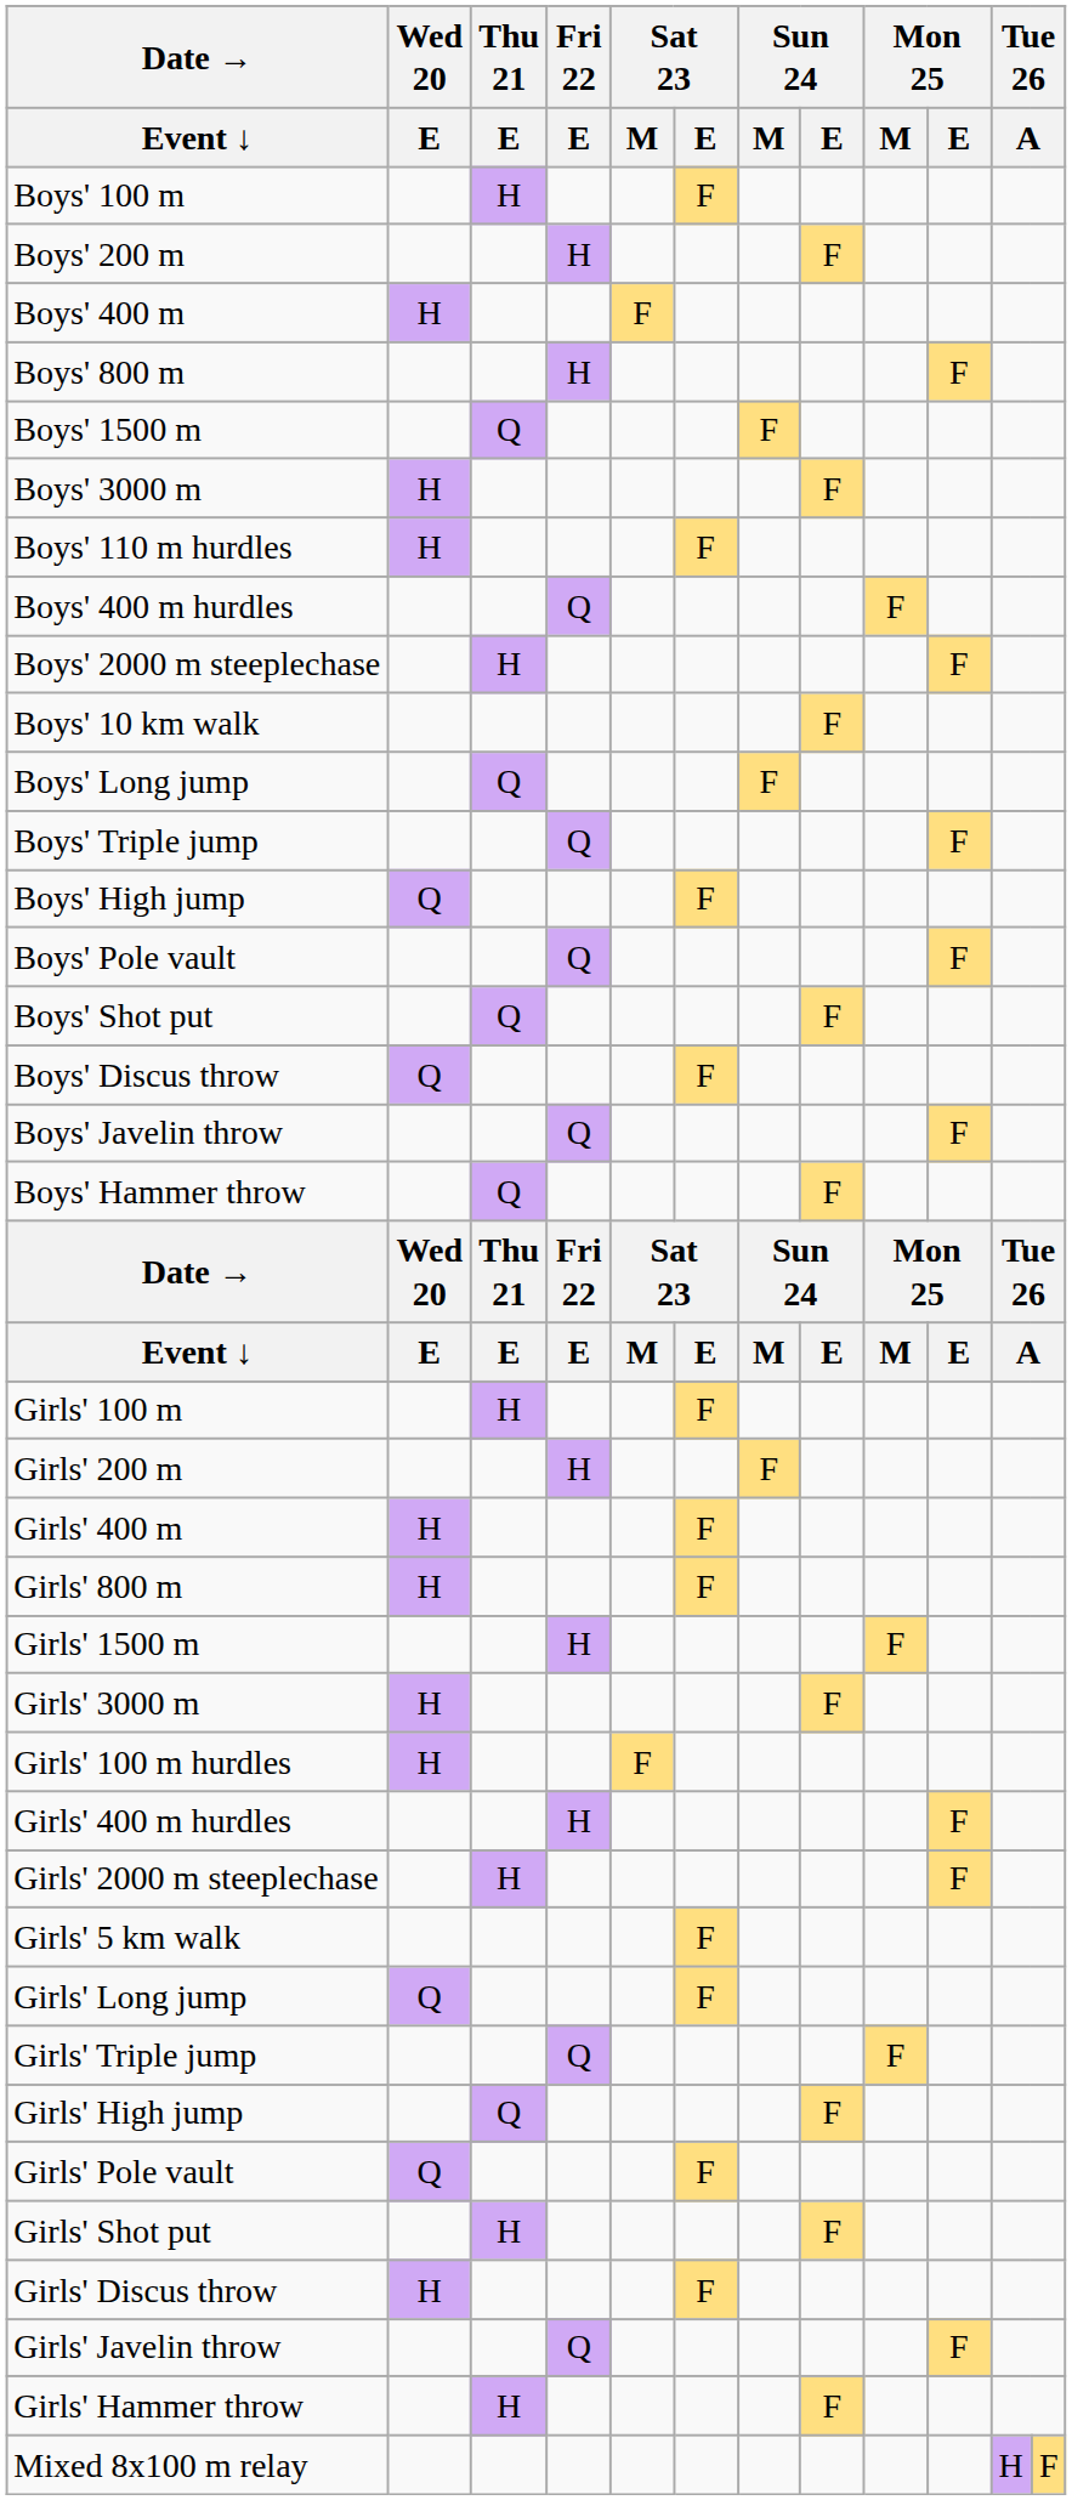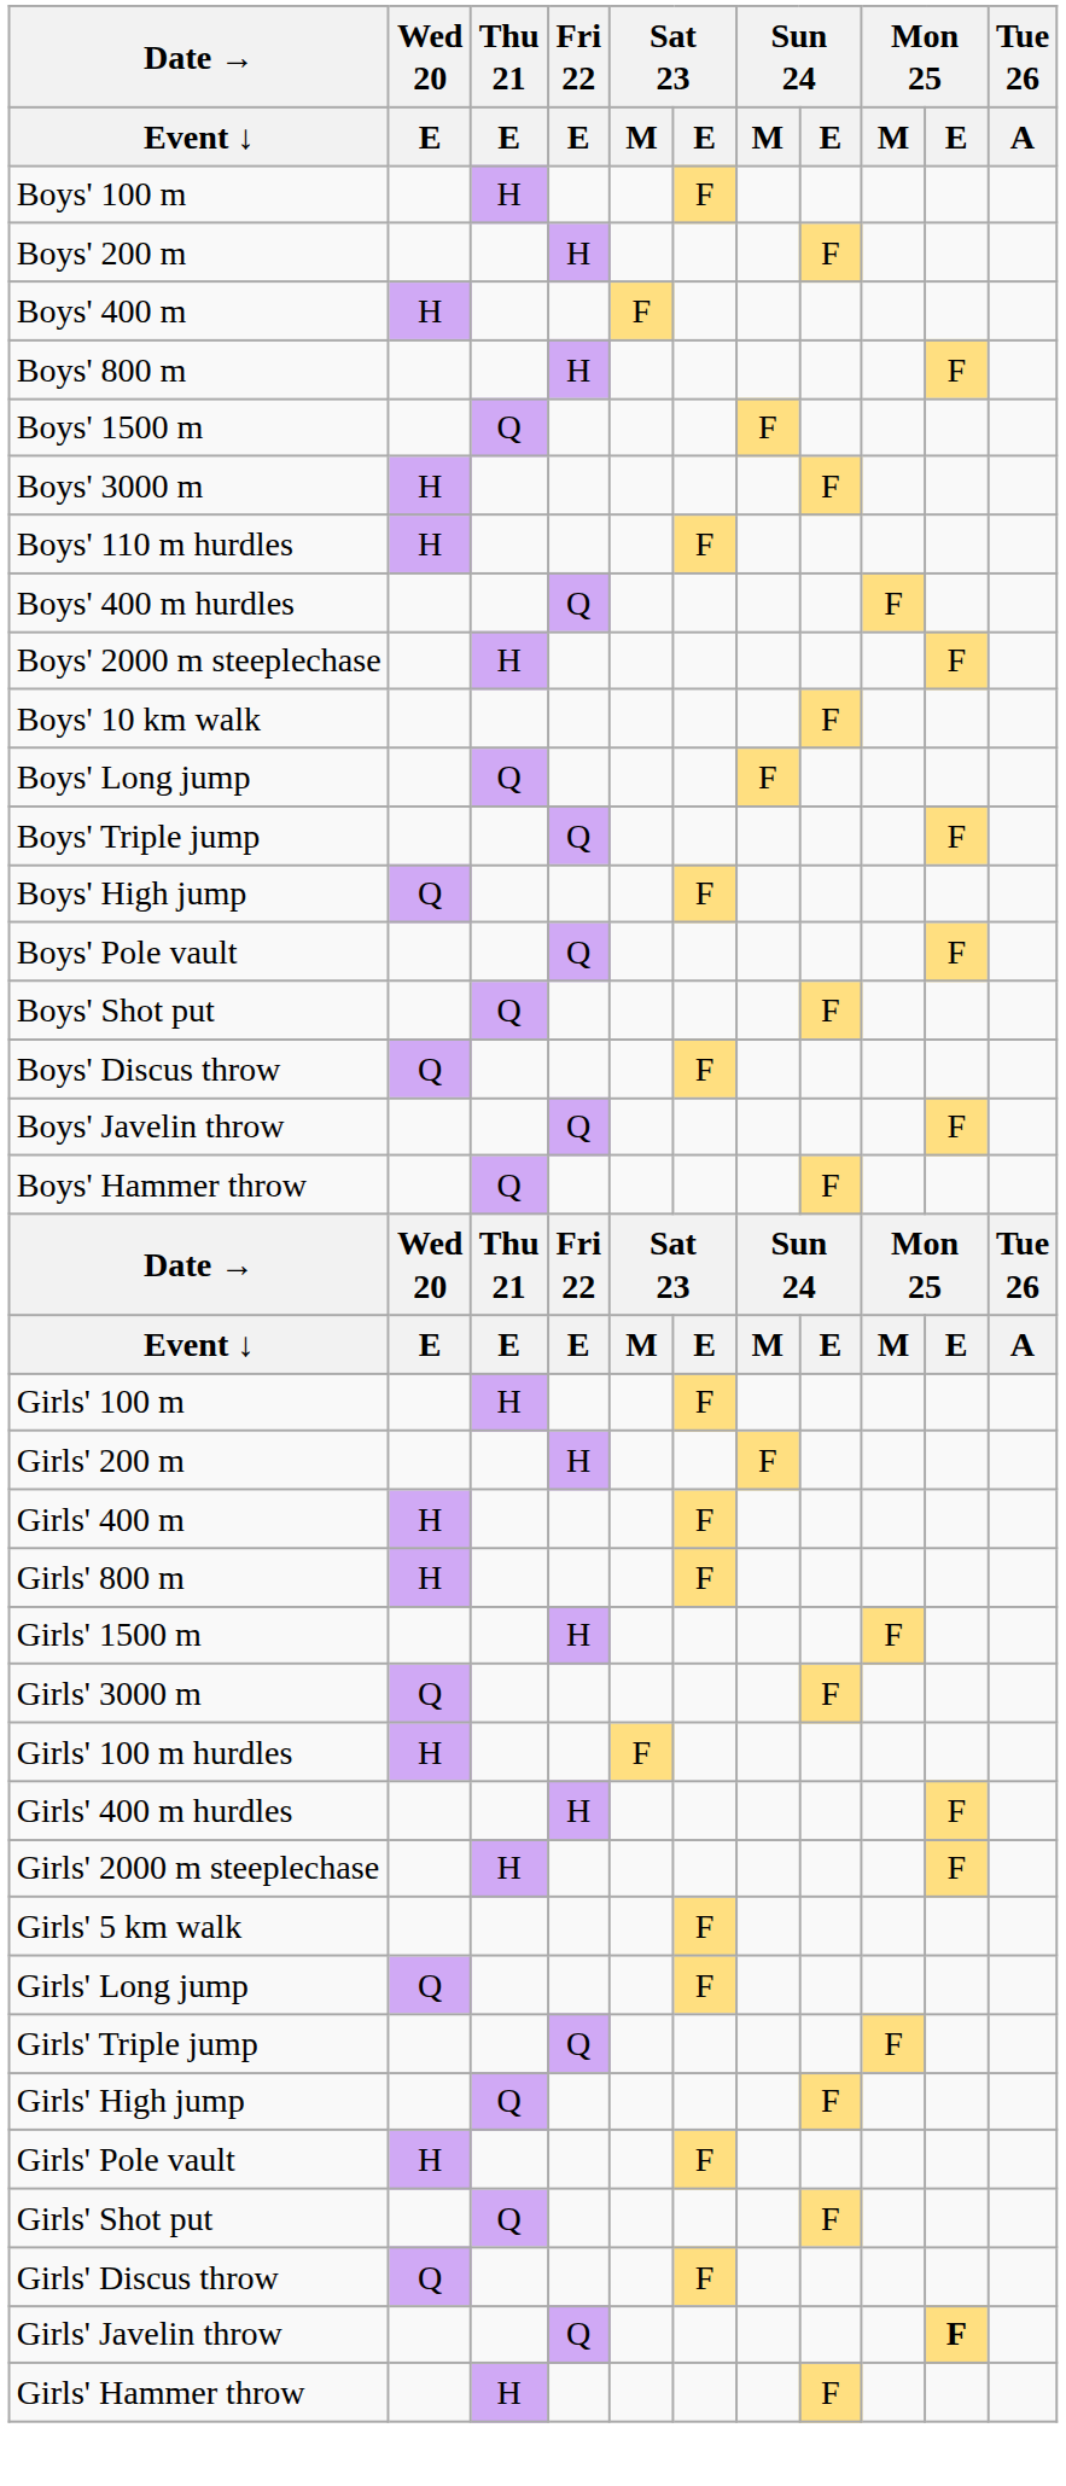Girls' 3000 m | Wed 20 / E: H -> Q
Girls' Pole vault | Wed 20 / E: Q -> H
Girls' Shot put | Thu 21 / E: H -> Q
Girls' Discus throw | Wed 20 / E: H -> Q
Girls' Javelin throw | Mon 25 / E: normal -> bold
- row: Mixed 8x100 m relay | H | F
